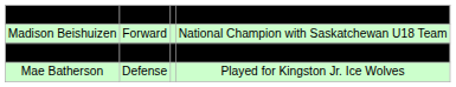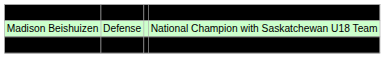Madison Beishuizen | column 2: Forward -> Defense
Anna Leschyshyn | column 2: Forward -> Defense
- row: Mae Batherson | Defense | Played for Kingston Jr. Ice Wolves
